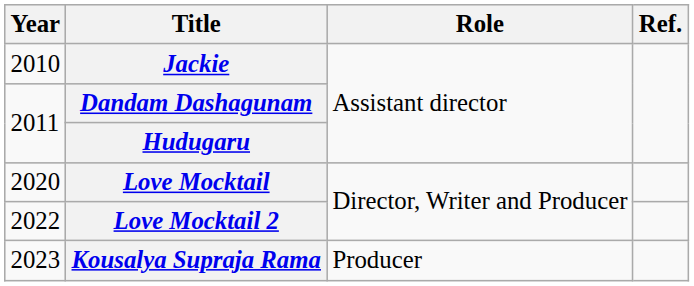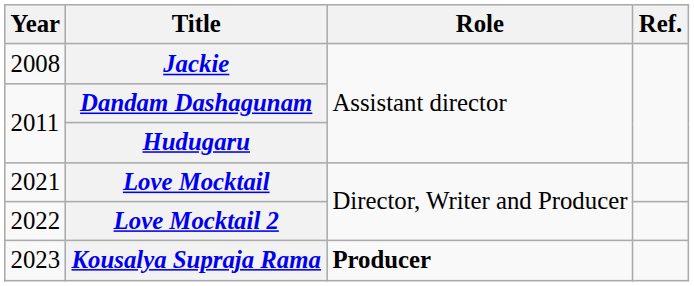Jackie | Year: 2010 -> 2008
Love Mocktail | Year: 2020 -> 2021
Kousalya Supraja Rama | Role: normal -> bold
